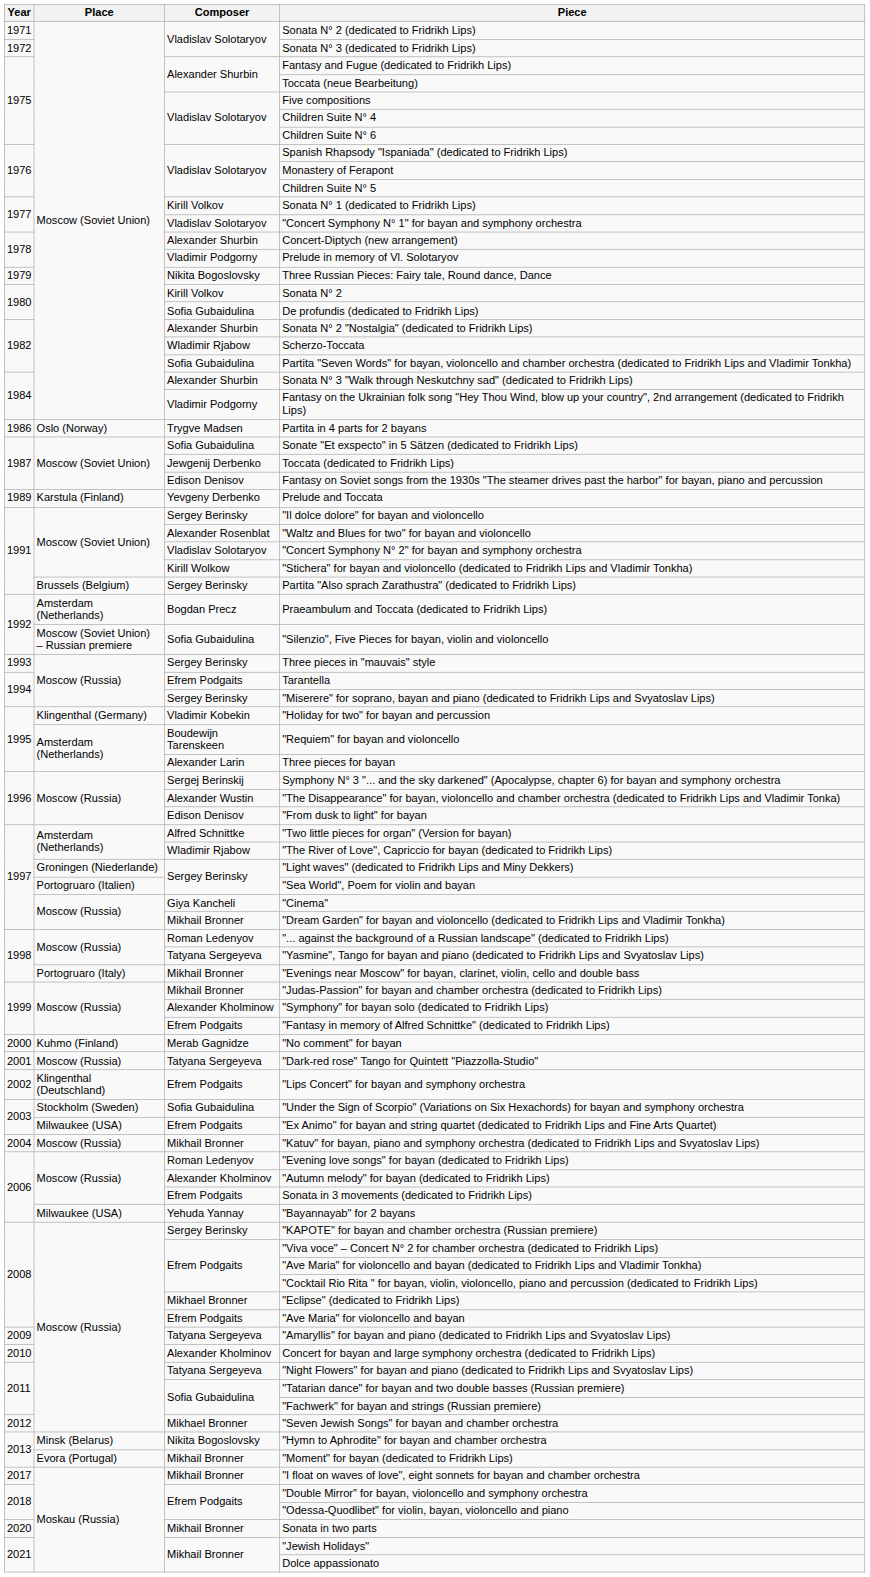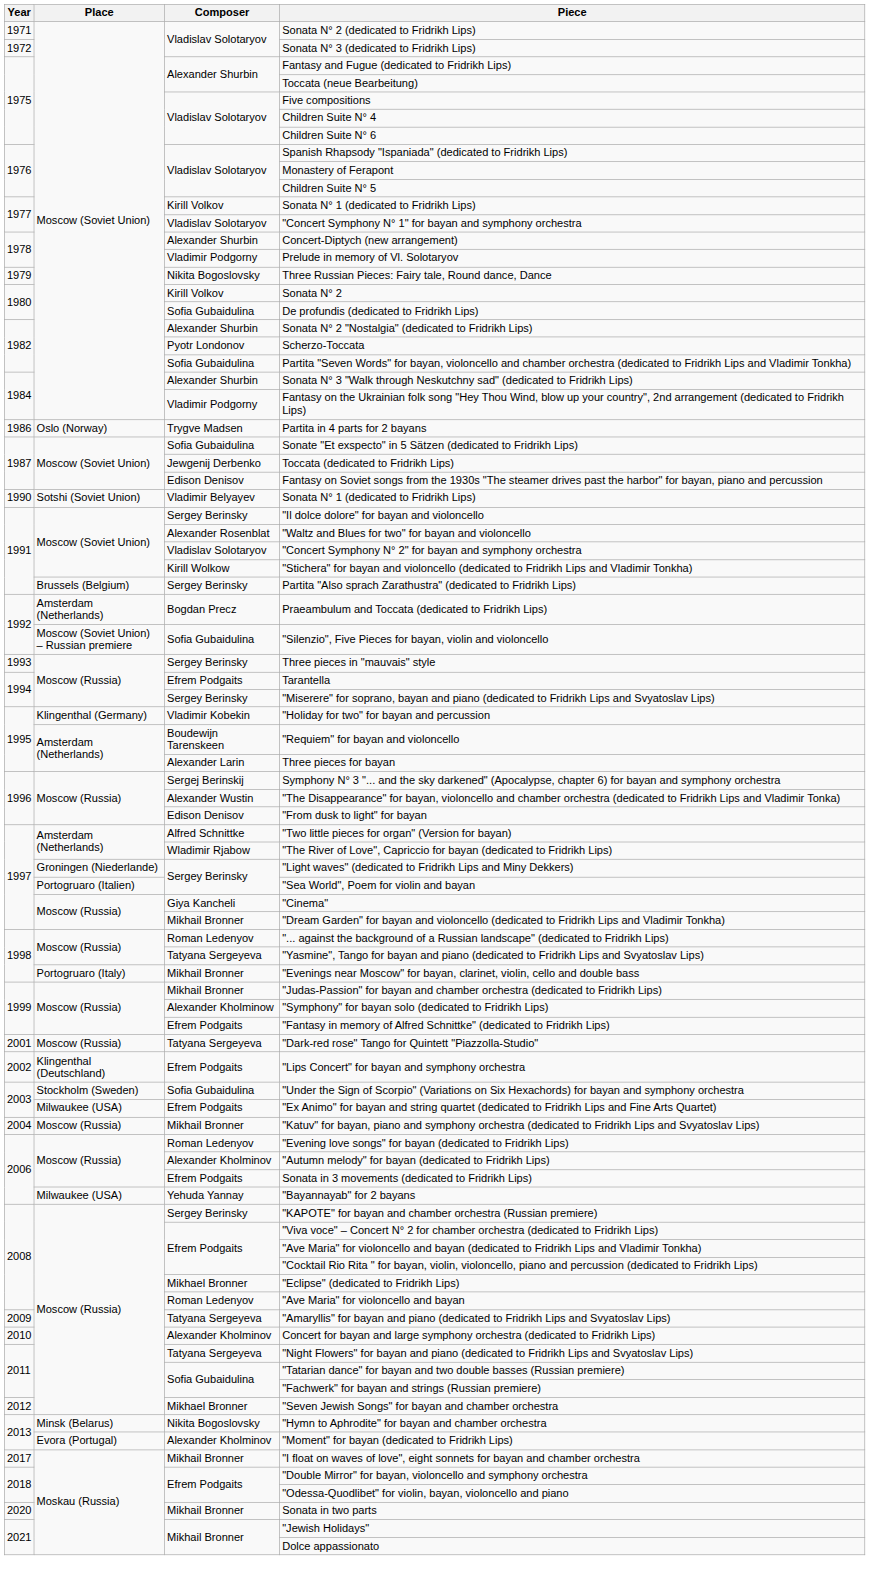Scherzo-Toccata | Composer: Wladimir Rjabow -> Pyotr Londonov
- row: 1989 | Karstula (Finland) | Yevgeny Derbenko | Prelude and Toccata
+ row: 1990 | Sotshi (Soviet Union) | Vladimir Belyayev | Sonata N° 1 (dedicated to Fridrikh Lips)
- row: 2000 | Kuhmo (Finland) | Merab Gagnidze | "No comment" for bayan
"Ave Maria" for violoncello and bayan | Composer: Efrem Podgaits -> Roman Ledenyov
"Moment" for bayan (dedicated to Fridrikh Lips) | Composer: Mikhail Bronner -> Alexander Kholminov
